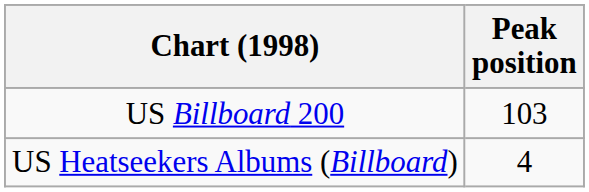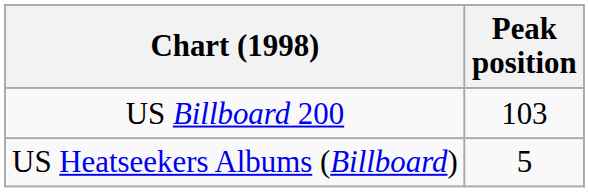US Heatseekers Albums (Billboard) | Peak position: 4 -> 5
